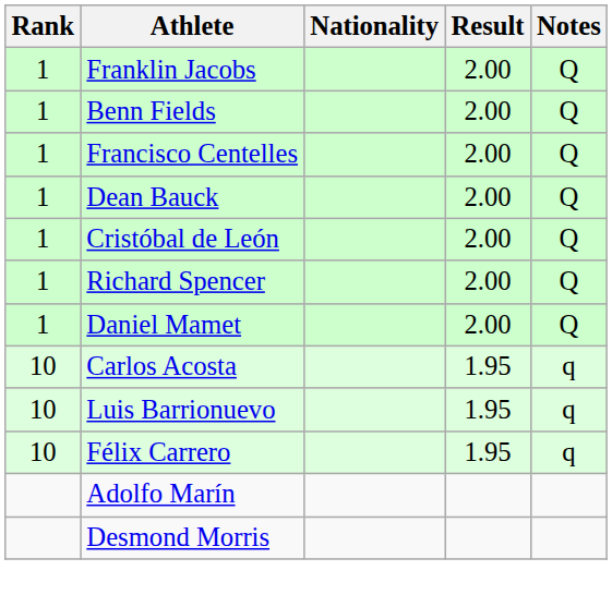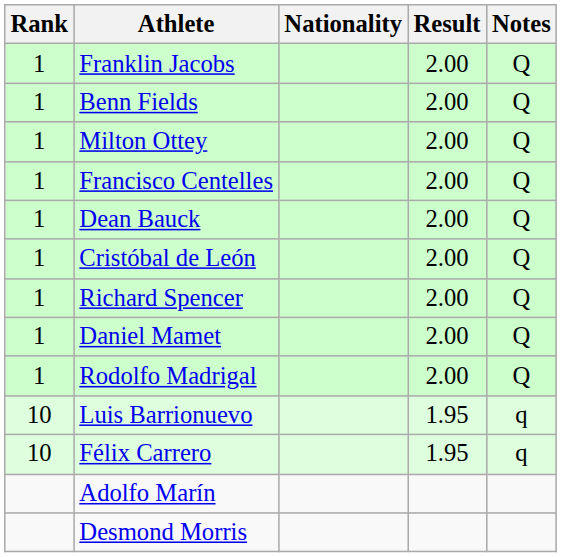+ row: 1 | Milton Ottey | 2.00 | Q
+ row: 1 | Rodolfo Madrigal | 2.00 | Q
- row: 10 | Carlos Acosta | 1.95 | q
